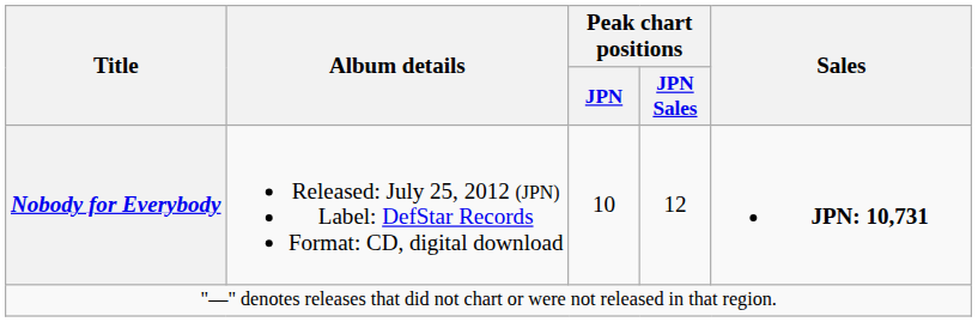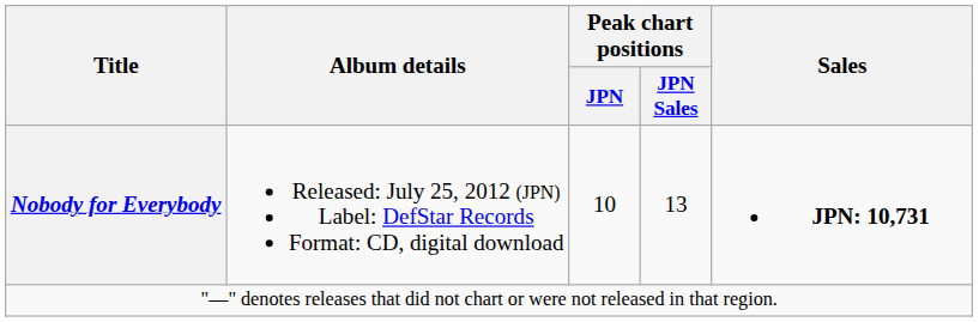Nobody for Everybody | Peak chart positions / JPN Sales: 12 -> 13
